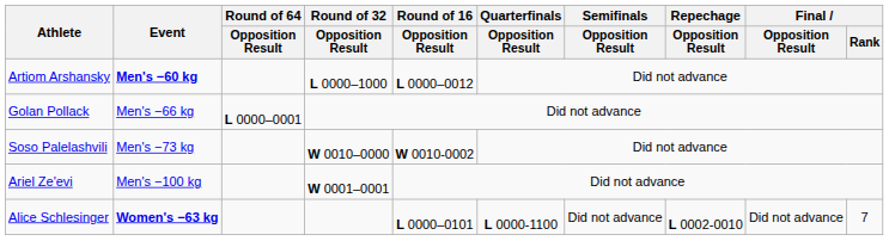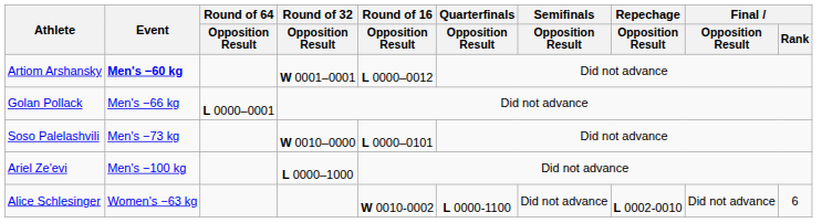Artiom Arshansky | Round of 32 / Opposition Result: L 0000–1000 -> W 0001–0001
Soso Palelashvili | Round of 16 / Opposition Result: W 0010-0002 -> L 0000–0101
Ariel Ze'evi | Round of 32 / Opposition Result: W 0001–0001 -> L 0000–1000
Alice Schlesinger | Event: bold -> normal
Alice Schlesinger | Round of 16 / Opposition Result: L 0000–0101 -> W 0010-0002
Alice Schlesinger | Final / Rank: 7 -> 6
